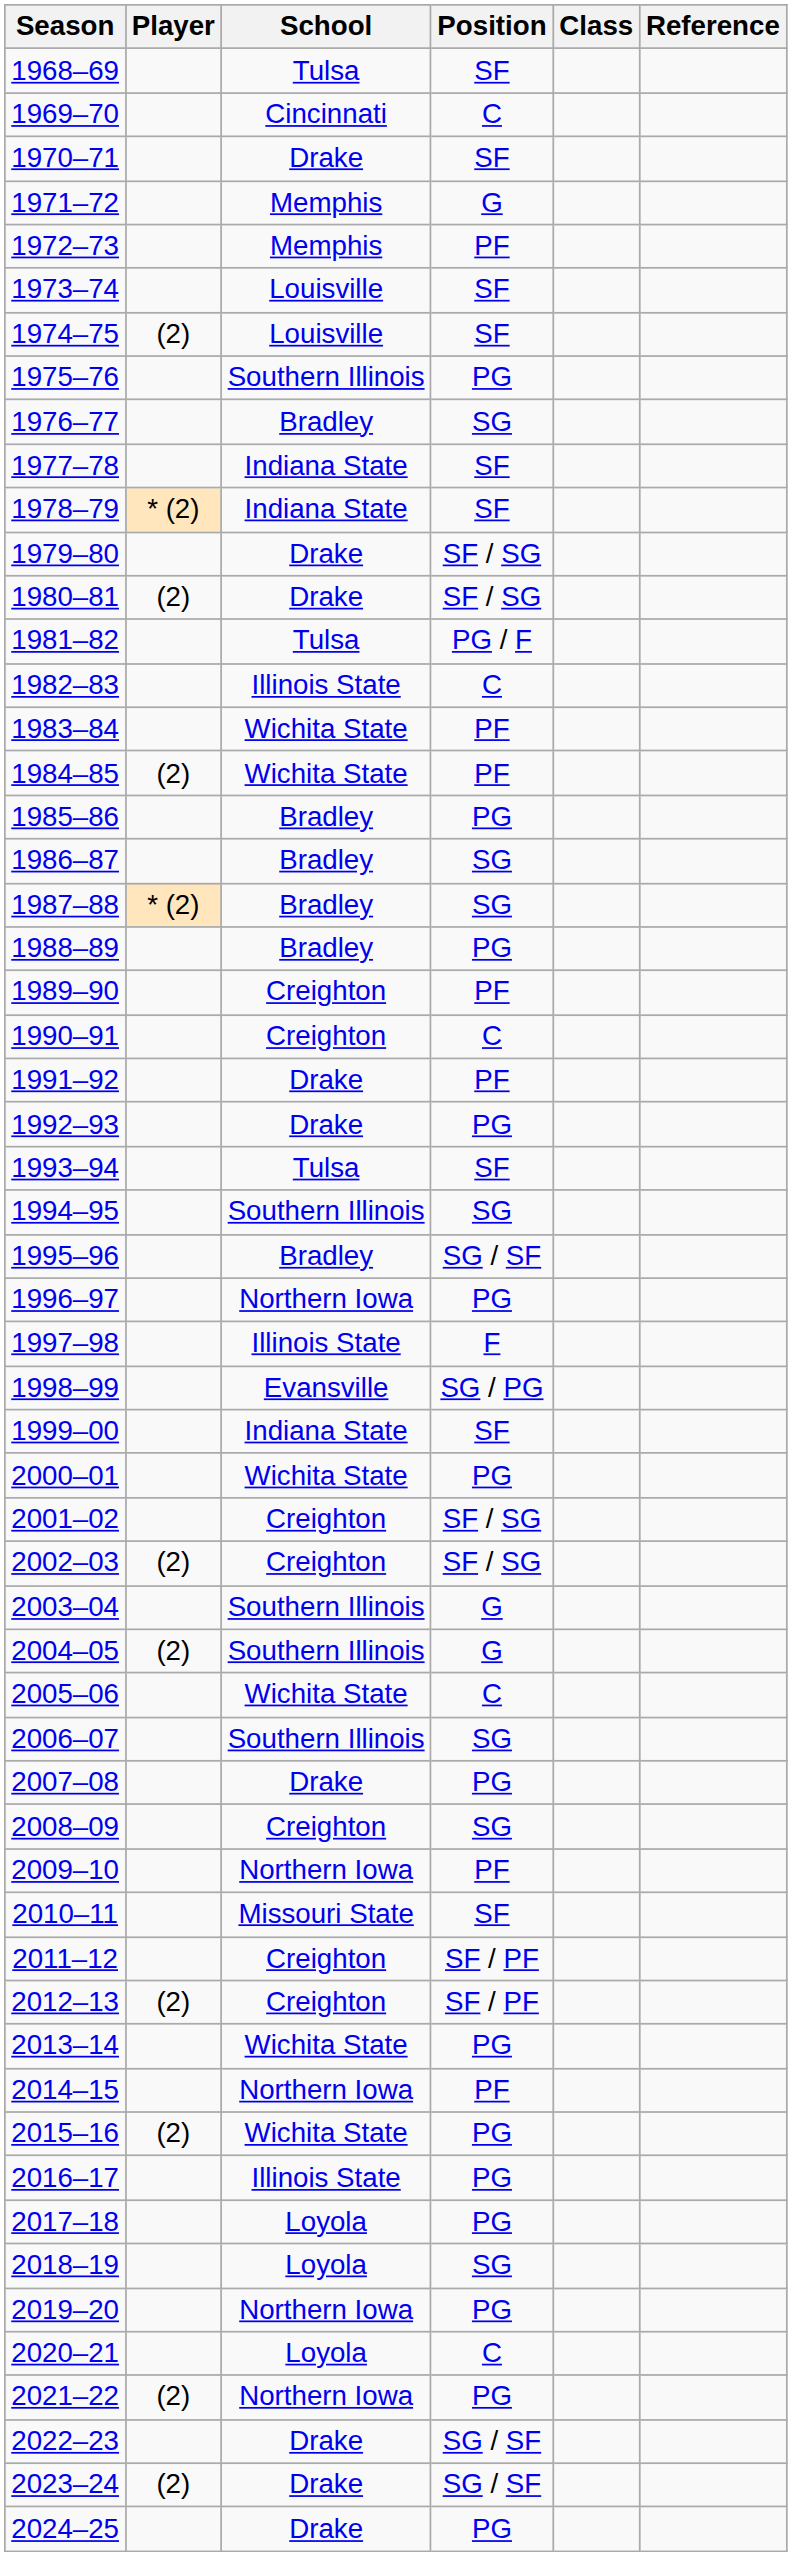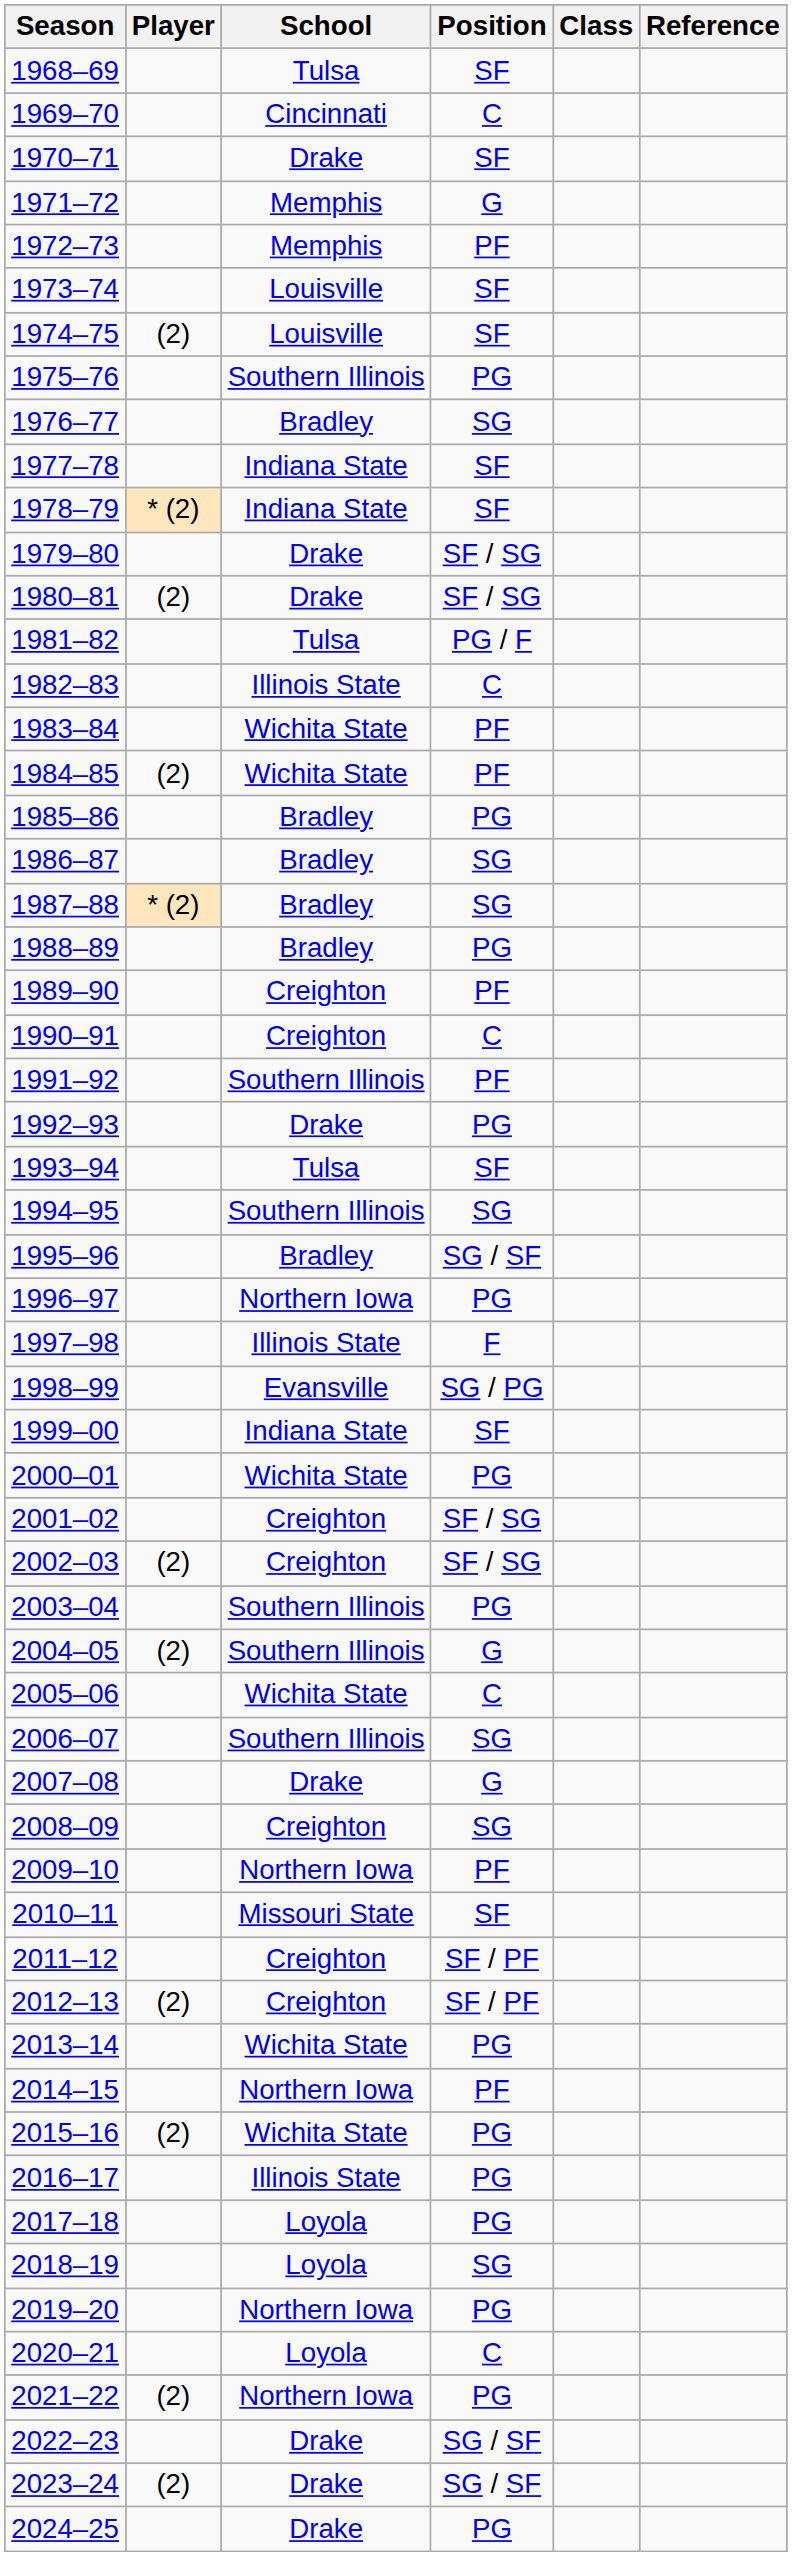1991–92 | School: Drake -> Southern Illinois
2003–04 | Position: G -> PG
2007–08 | Position: PG -> G
